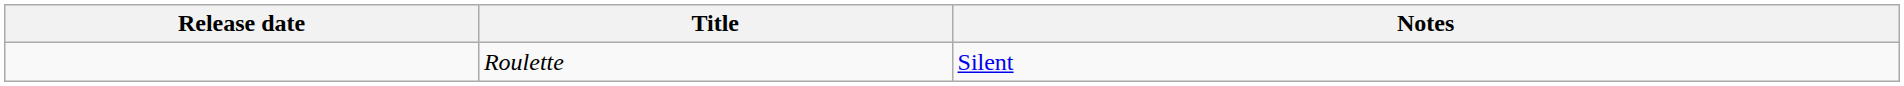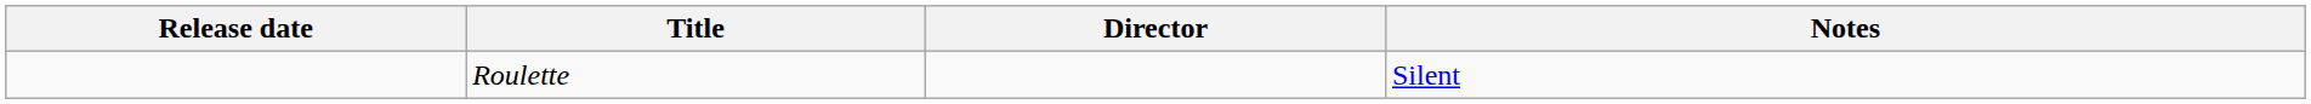+ column: Director
